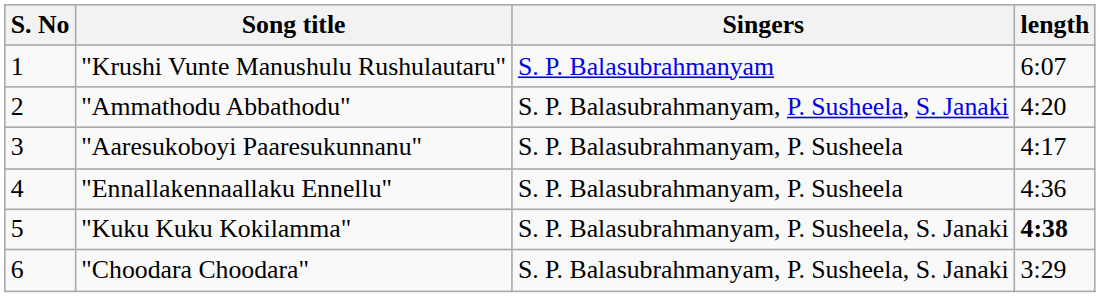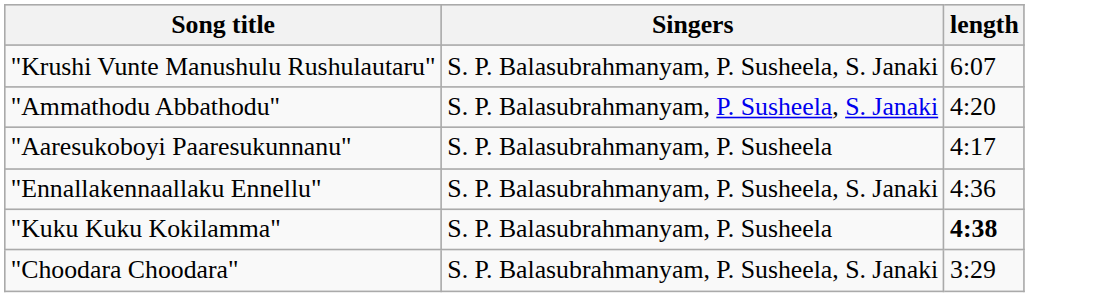- column: S. No | 1 | 2 | 3 | 4 | 5 | 6
"Krushi Vunte Manushulu Rushulautaru" | Singers: S. P. Balasubrahmanyam -> S. P. Balasubrahmanyam, P. Susheela, S. Janaki
"Ennallakennaallaku Ennellu" | Singers: S. P. Balasubrahmanyam, P. Susheela -> S. P. Balasubrahmanyam, P. Susheela, S. Janaki
"Kuku Kuku Kokilamma" | Singers: S. P. Balasubrahmanyam, P. Susheela, S. Janaki -> S. P. Balasubrahmanyam, P. Susheela
